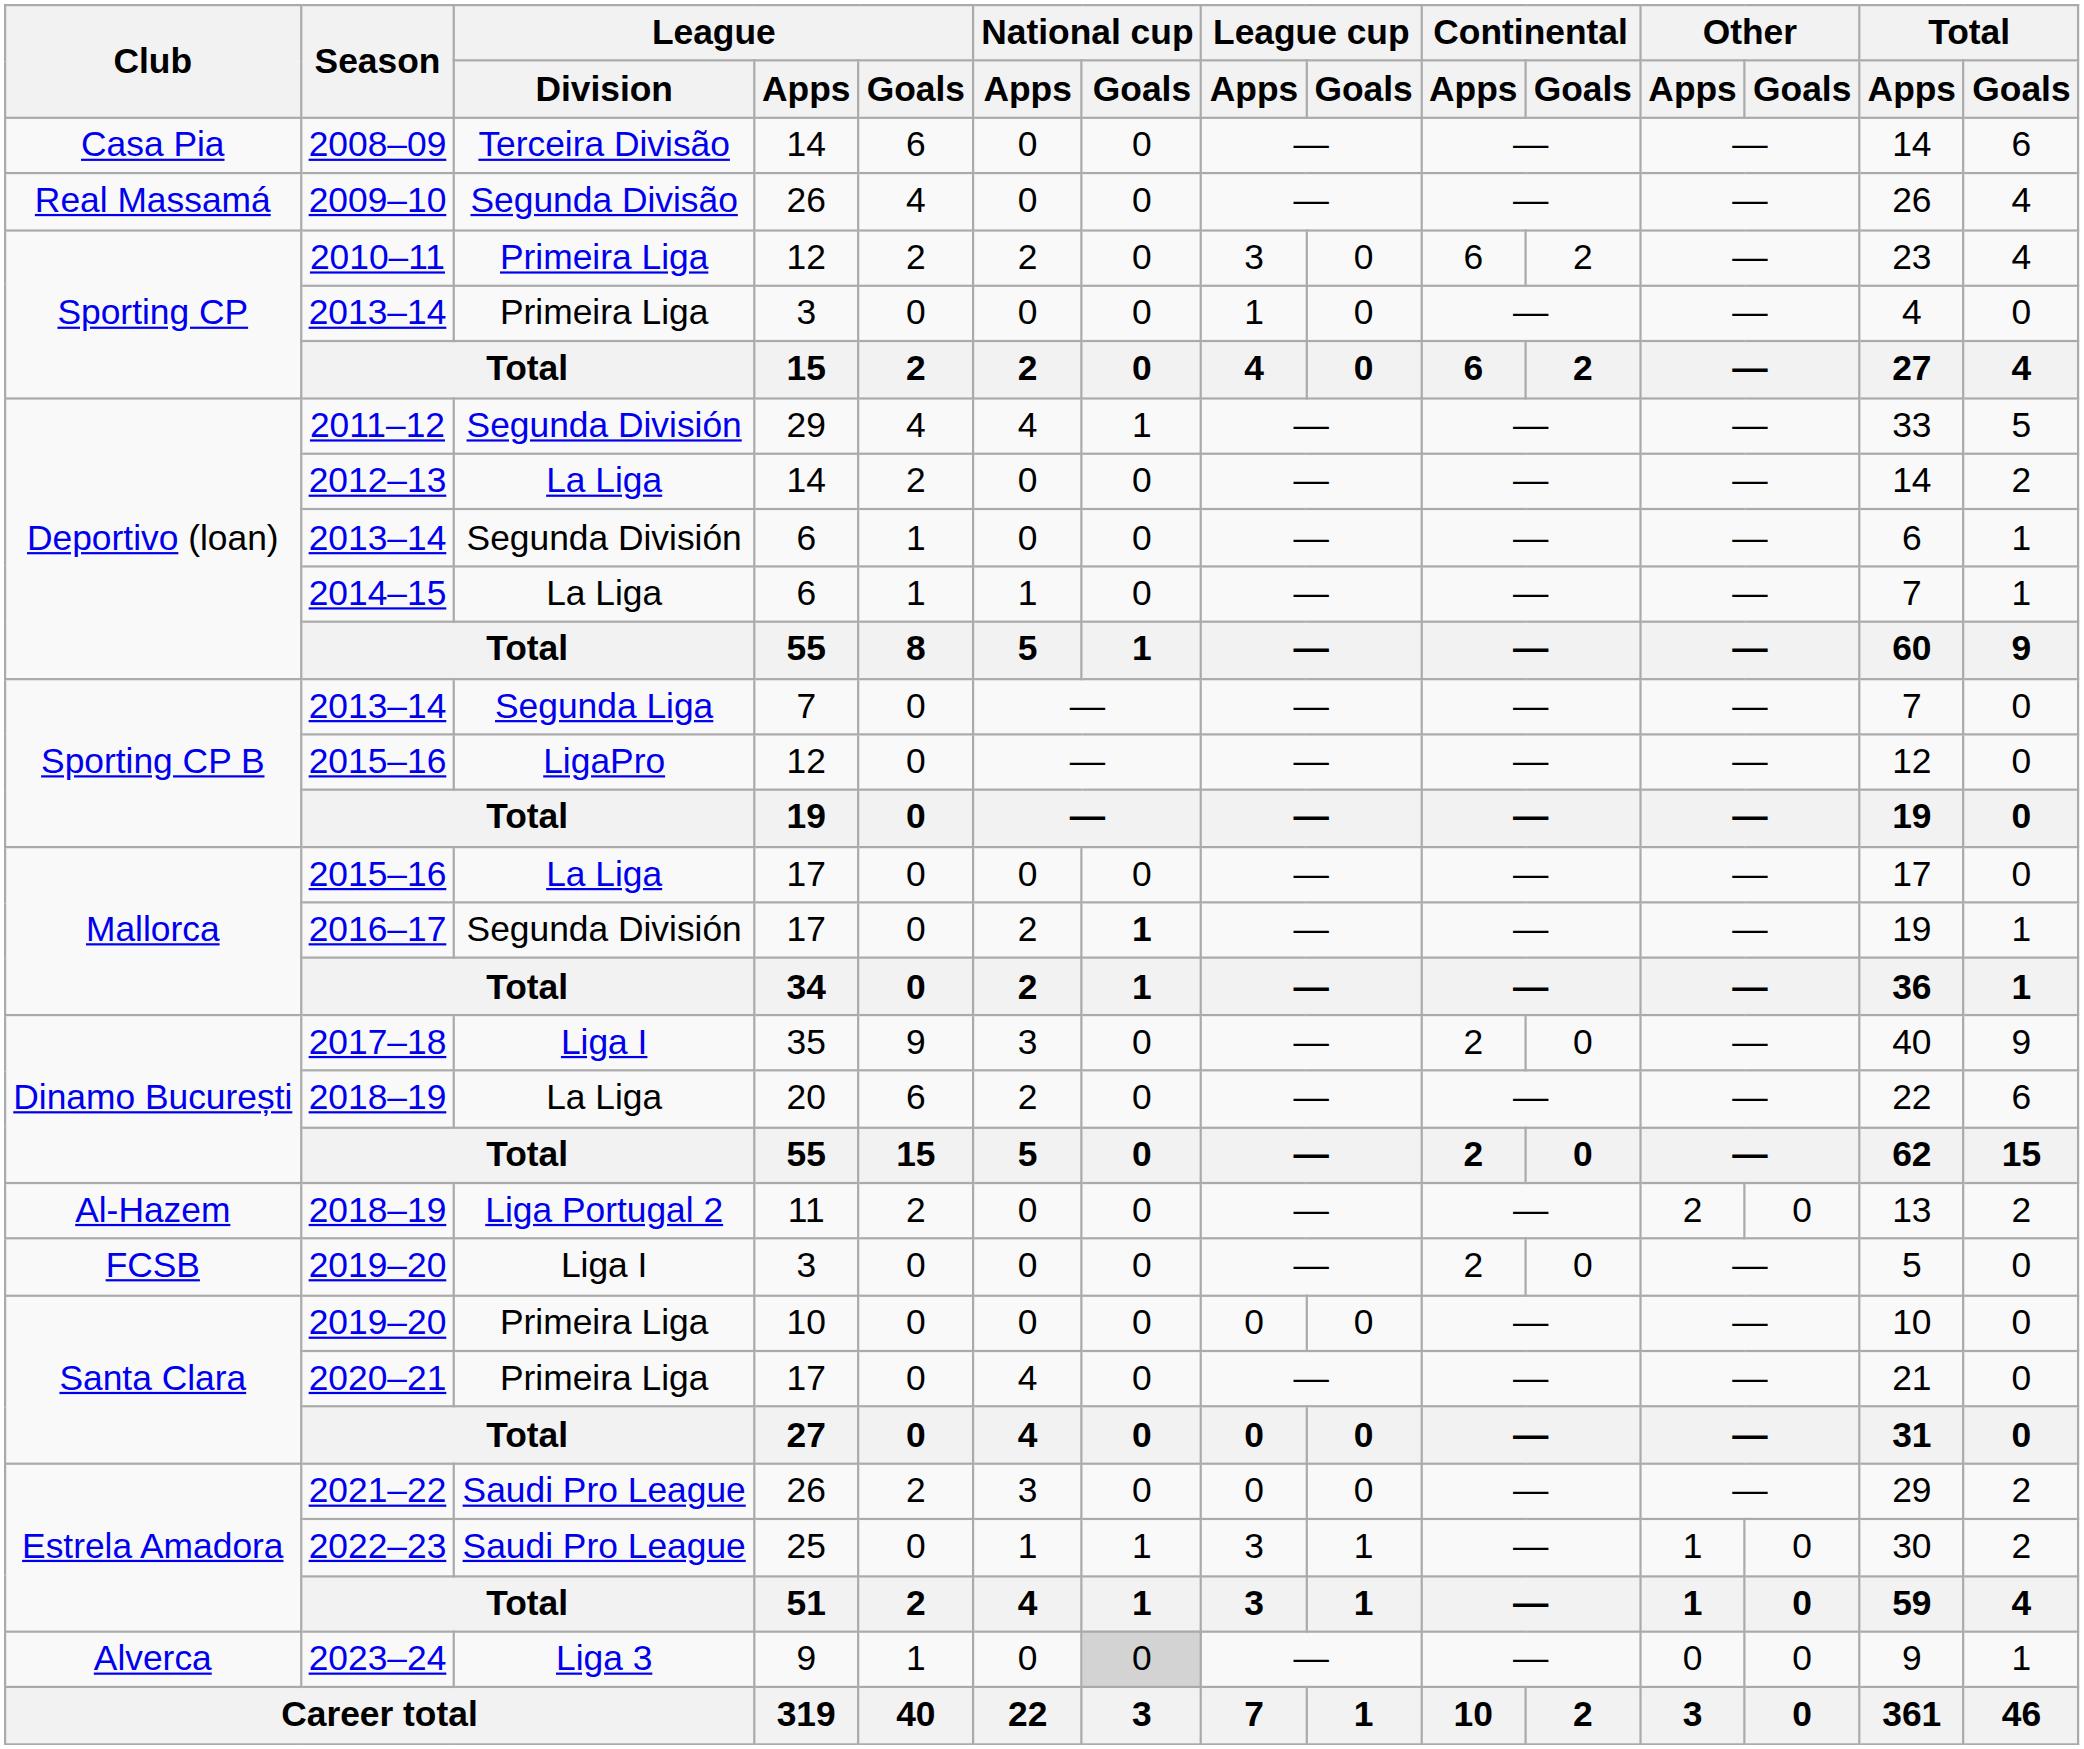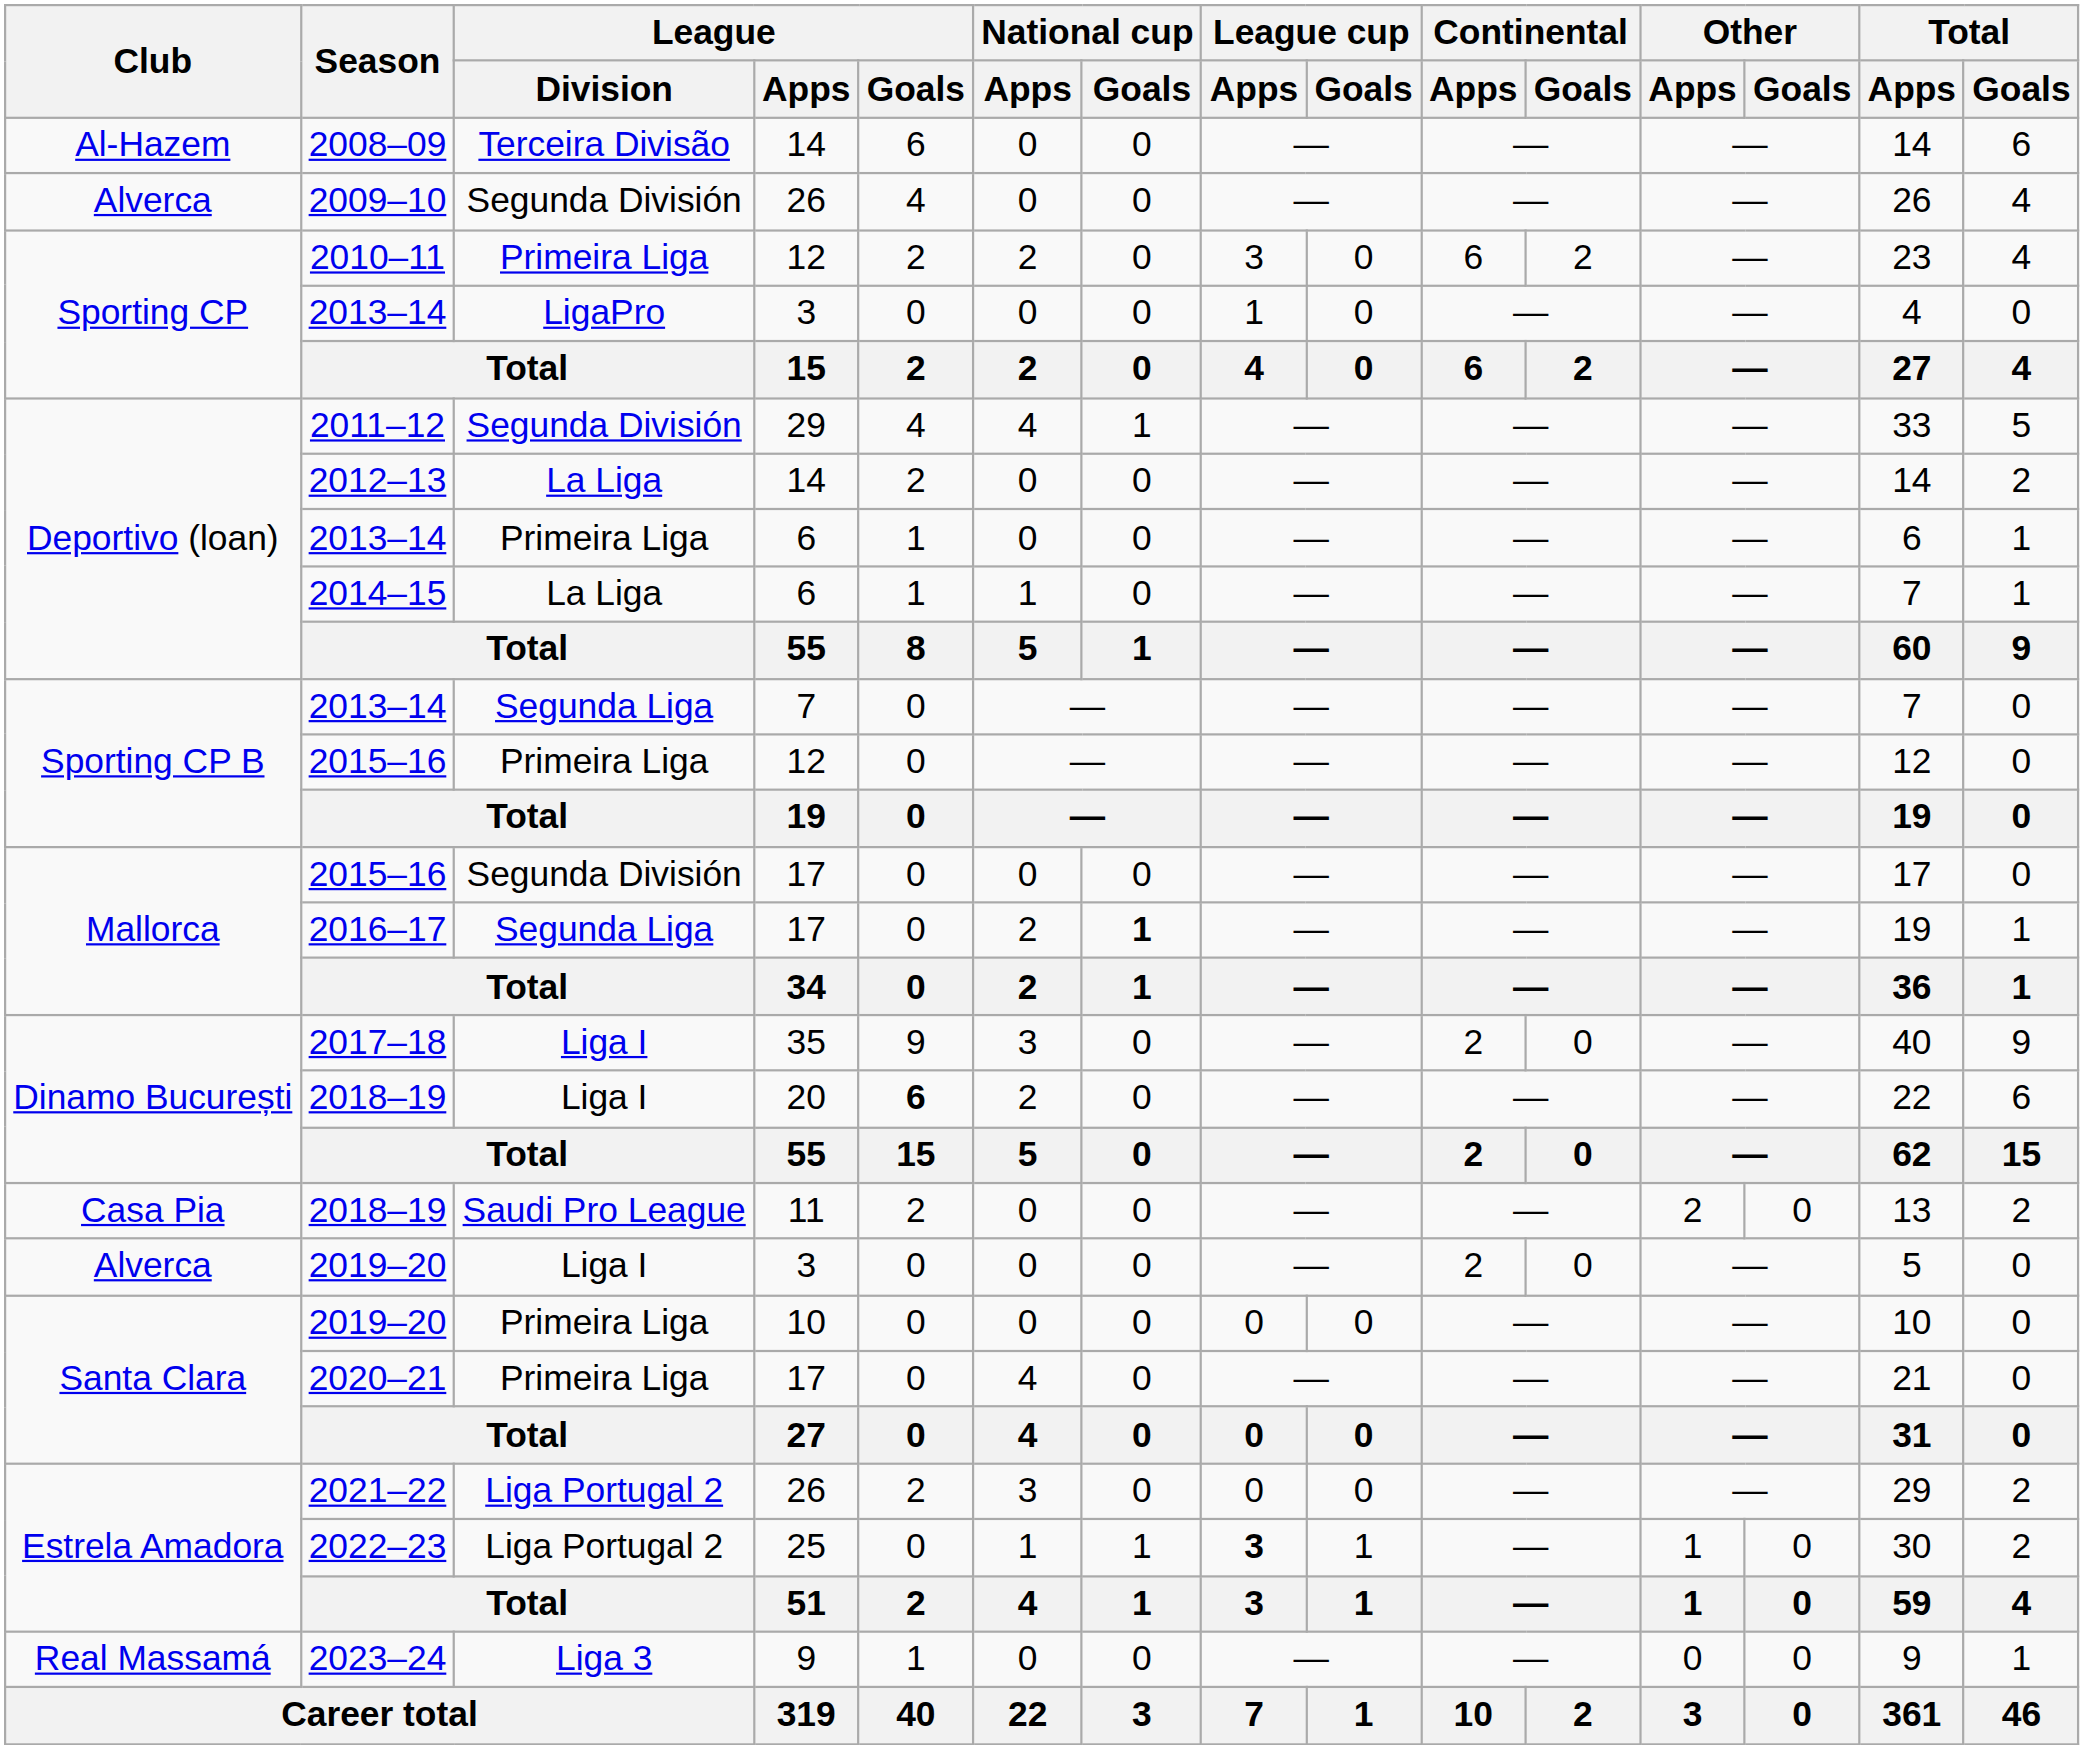2008–09 | Club: Casa Pia -> Al-Hazem
2009–10 | Club: Real Massamá -> Alverca
2009–10 | League / Division: Segunda Divisão -> Segunda División
2013–14 / 3 | League / Division: Primeira Liga -> LigaPro
2013–14 / 6 | League / Division: Segunda División -> Primeira Liga
2015–16 / 12 | League / Division: LigaPro -> Primeira Liga
2015–16 / 17 | League / Division: La Liga -> Segunda División
2016–17 | League / Division: Segunda División -> Segunda Liga
2018–19 / 20 | League / Division: La Liga -> Liga I
2018–19 / 20 | League / Goals: normal -> bold
2018–19 / 11 | Club: Al-Hazem -> Casa Pia
2018–19 / 11 | League / Division: Liga Portugal 2 -> Saudi Pro League
2019–20 / 3 | Club: FCSB -> Alverca
2021–22 | League / Division: Saudi Pro League -> Liga Portugal 2
2022–23 | League / Division: Saudi Pro League -> Liga Portugal 2
2022–23 | League cup / Apps: normal -> bold
2023–24 | Club: Alverca -> Real Massamá
2023–24 | National cup / Goals: lightgrey background -> no background
